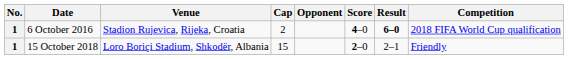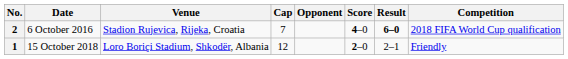6 October 2016 | No.: 1 -> 2
6 October 2016 | Cap: 2 -> 7
15 October 2018 | Cap: 15 -> 12
